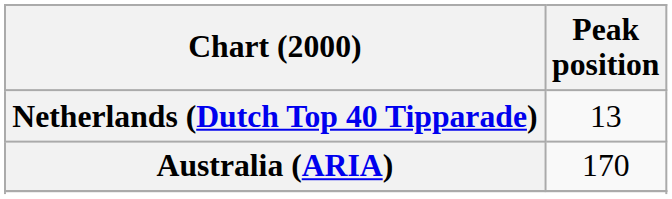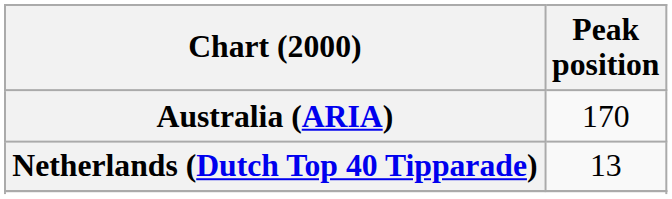rows swapped: Australia (ARIA) <-> Netherlands (Dutch Top 40 Tipparade)
